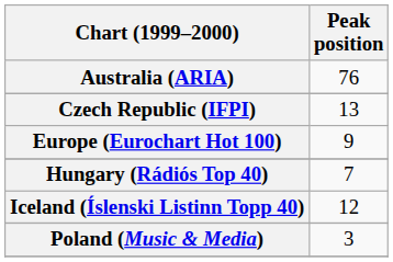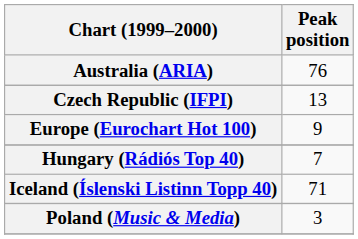Iceland (Íslenski Listinn Topp 40) | Peak position: 12 -> 71
